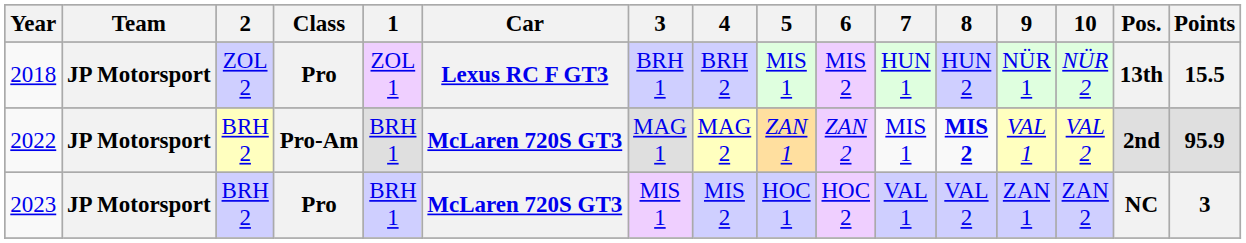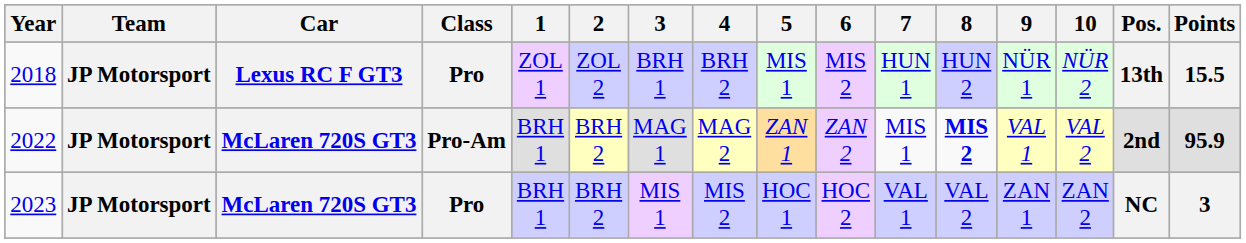columns swapped: Car <-> 2
